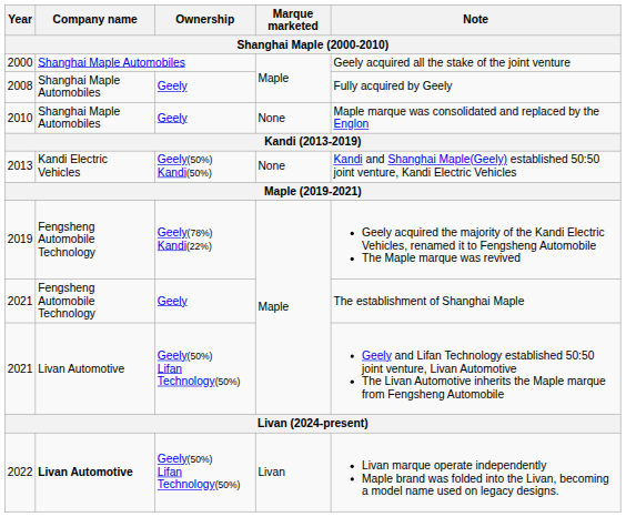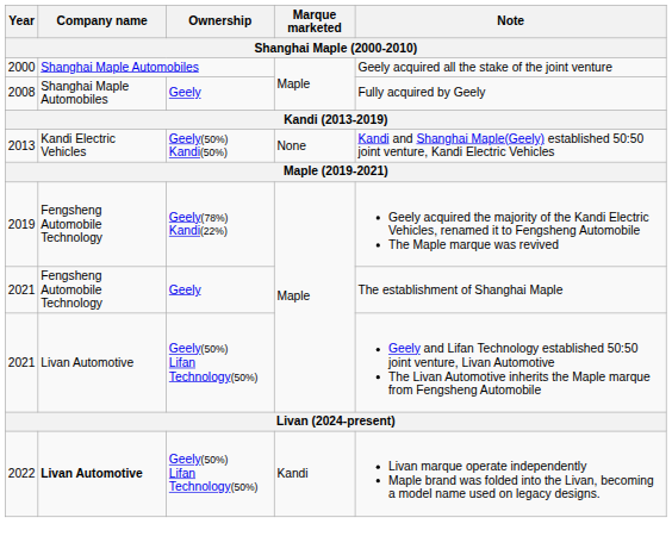- row: 2010 | Shanghai Maple Automobiles | Geely | None | Maple marque was consolidated and replaced by the Englon
2022 | Marque marketed: Livan -> Kandi
